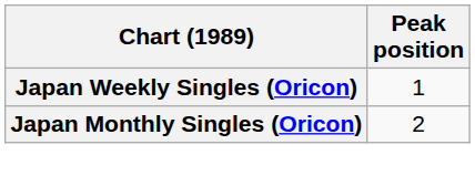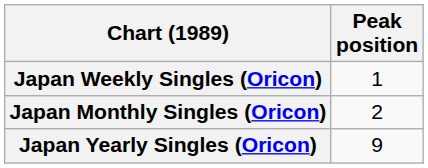+ row: Japan Yearly Singles (Oricon) | 9
